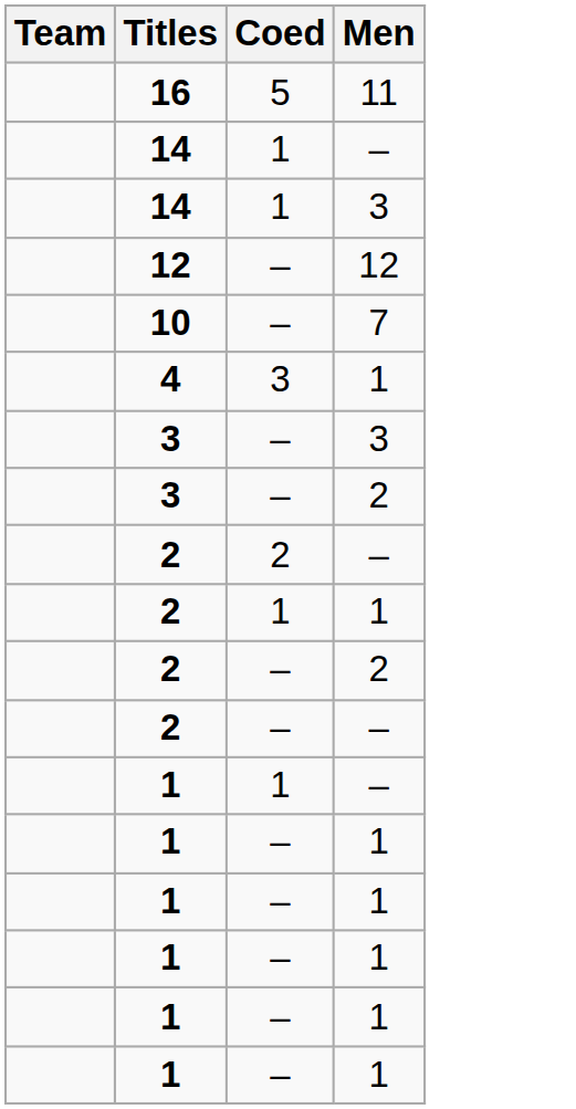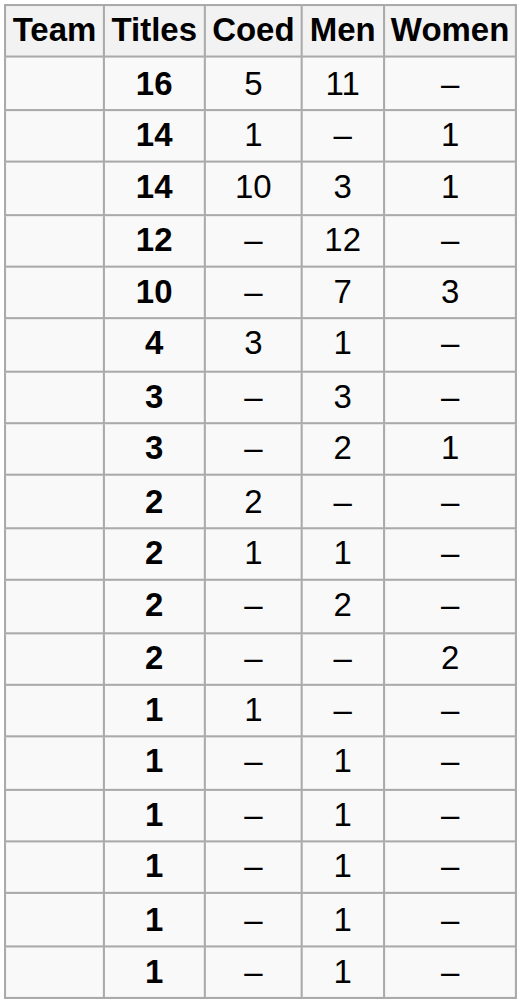+ column: Women | – | 1 | 1 | – | 3 | – | – | 1 | – | – | – | 2 | – | – | – | – | – | –
14 / 3 | Coed: 1 -> 10
